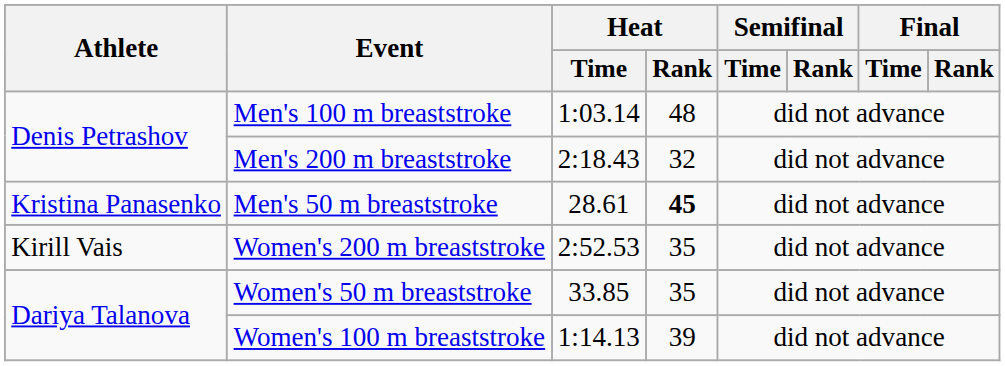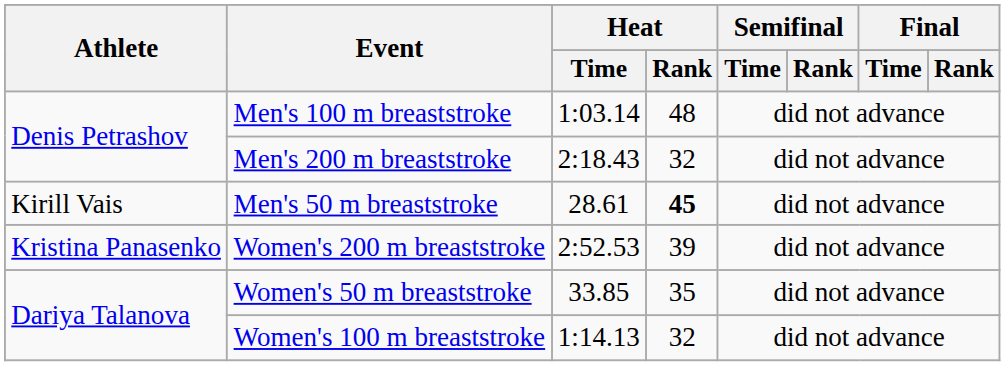Men's 50 m breaststroke | Athlete: Kristina Panasenko -> Kirill Vais
Women's 200 m breaststroke | Athlete: Kirill Vais -> Kristina Panasenko
Women's 200 m breaststroke | Heat / Rank: 35 -> 39
Women's 100 m breaststroke | Heat / Rank: 39 -> 32
